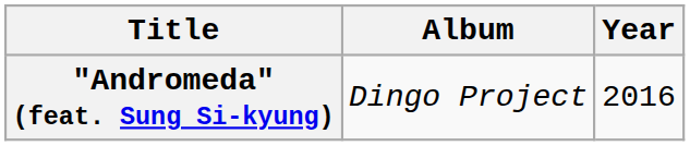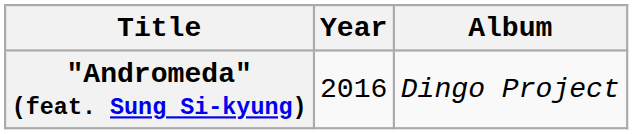columns swapped: Year <-> Album
